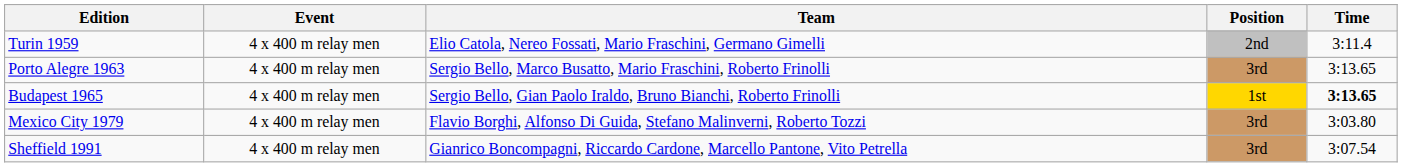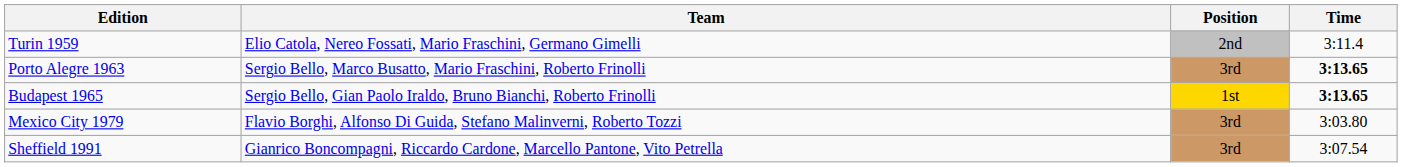- column: Event | 4 x 400 m relay men | 4 x 400 m relay men | 4 x 400 m relay men | 4 x 400 m relay men | 4 x 400 m relay men
Porto Alegre 1963 | Time: normal -> bold
